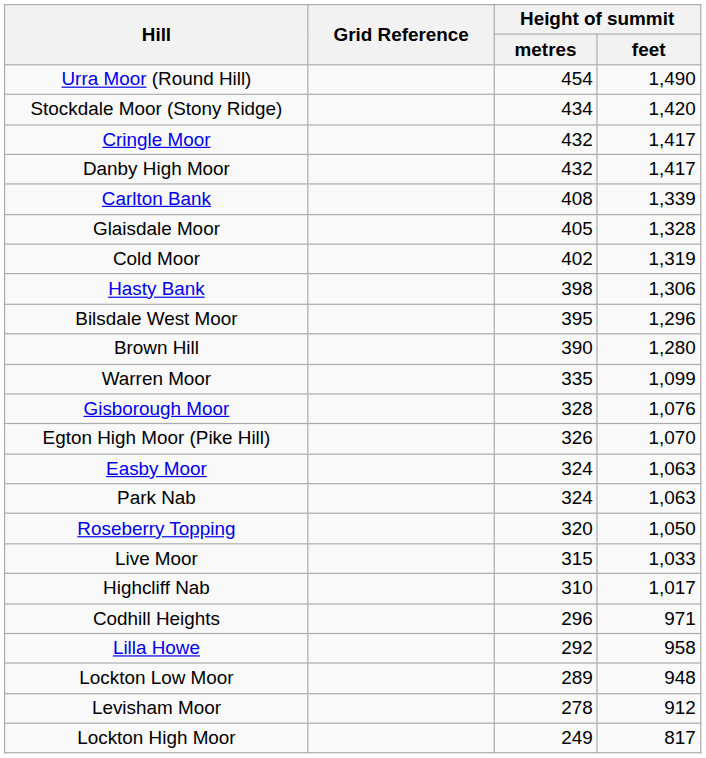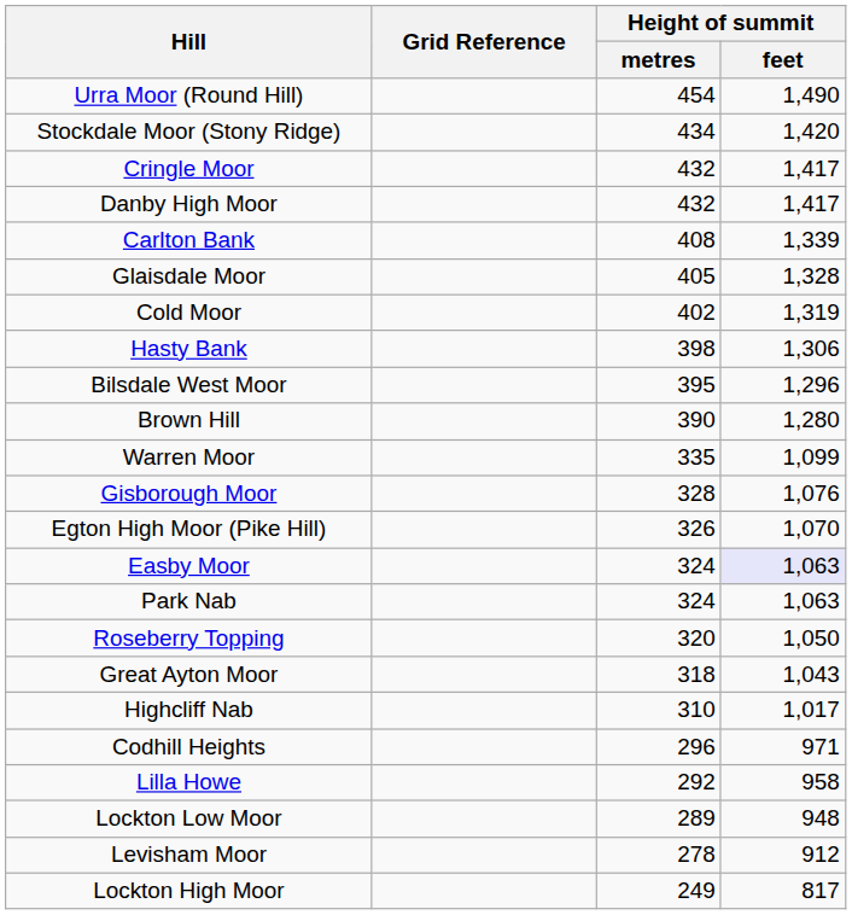Easby Moor | Height of summit / feet: no background -> lavender background
+ row: Great Ayton Moor | 318 | 1,043
- row: Live Moor | 315 | 1,033
